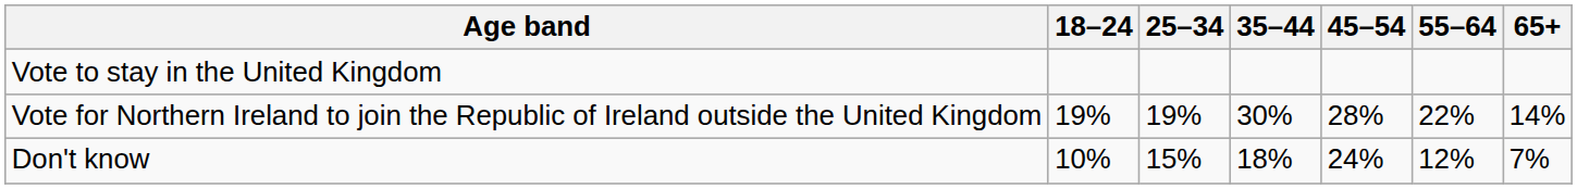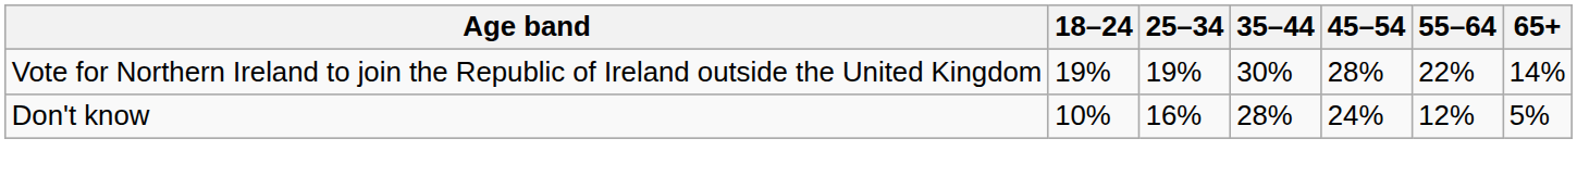- row: Vote to stay in the United Kingdom
Don't know | 25–34: 15% -> 16%
Don't know | 35–44: 18% -> 28%
Don't know | 65+: 7% -> 5%
